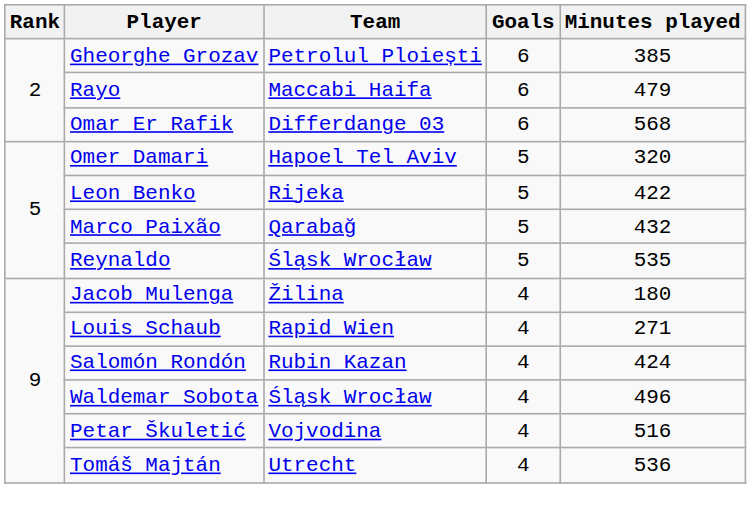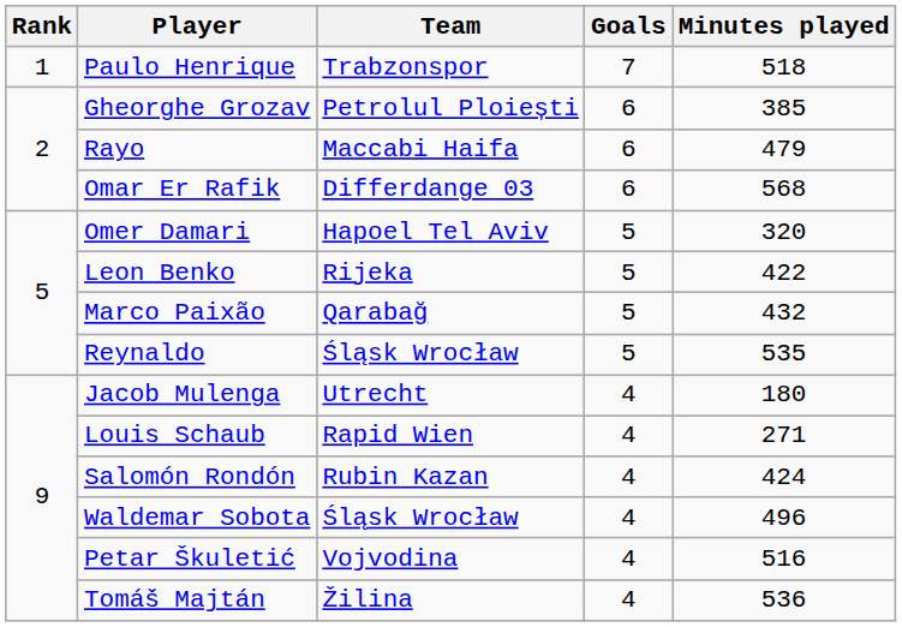+ row: 1 | Paulo Henrique | Trabzonspor | 7 | 518
Jacob Mulenga | Team: Žilina -> Utrecht
Tomáš Majtán | Team: Utrecht -> Žilina
